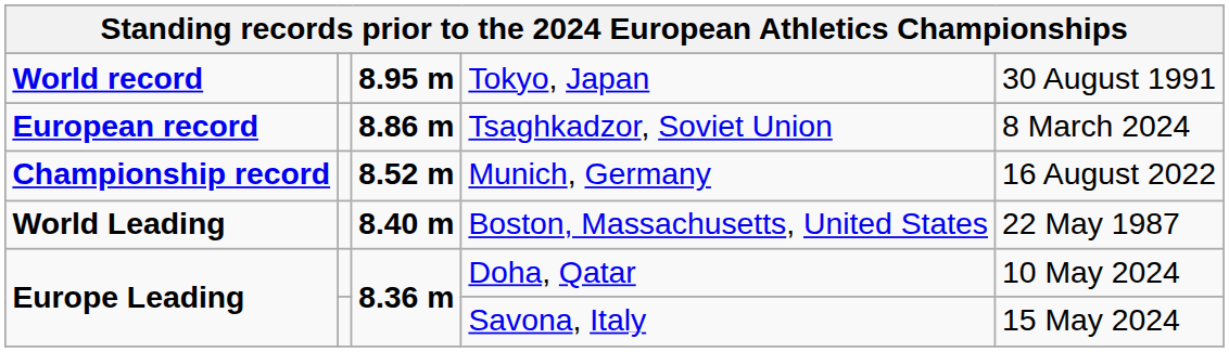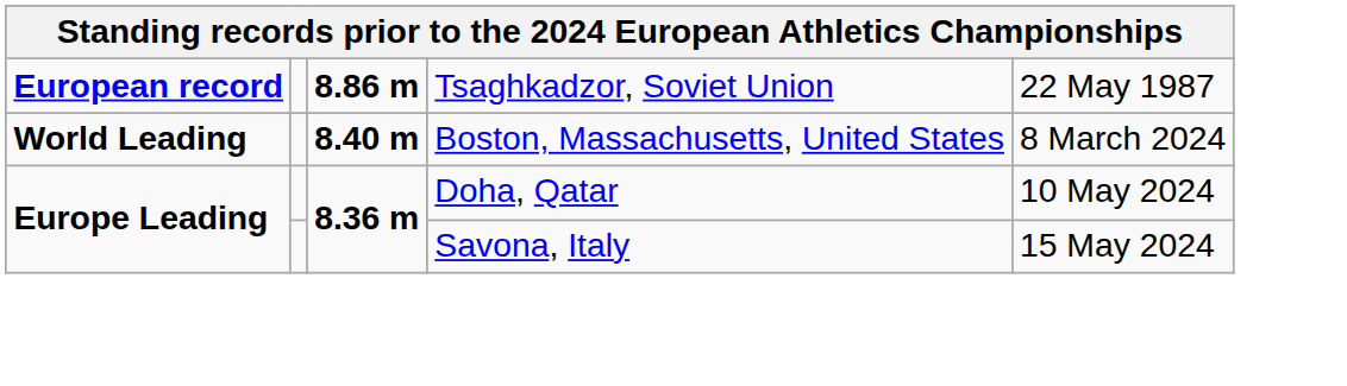- row: World record | 8.95 m | Tokyo, Japan | 30 August 1991
Tsaghkadzor, Soviet Union | column 5: 8 March 2024 -> 22 May 1987
- row: Championship record | 8.52 m | Munich, Germany | 16 August 2022
Boston, Massachusetts, United States | column 5: 22 May 1987 -> 8 March 2024
